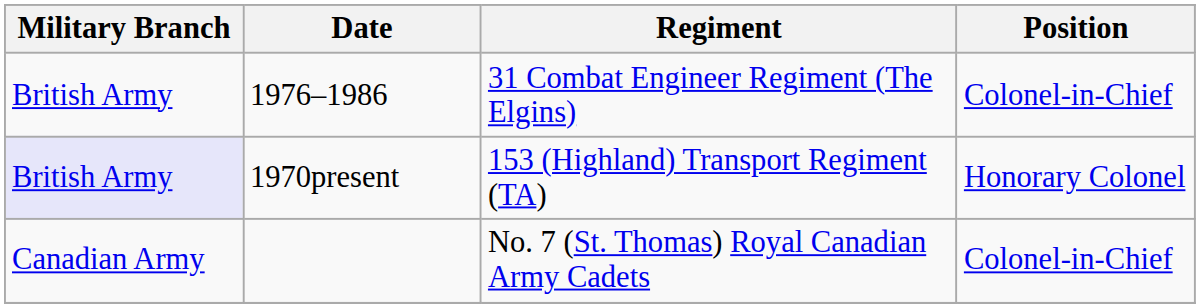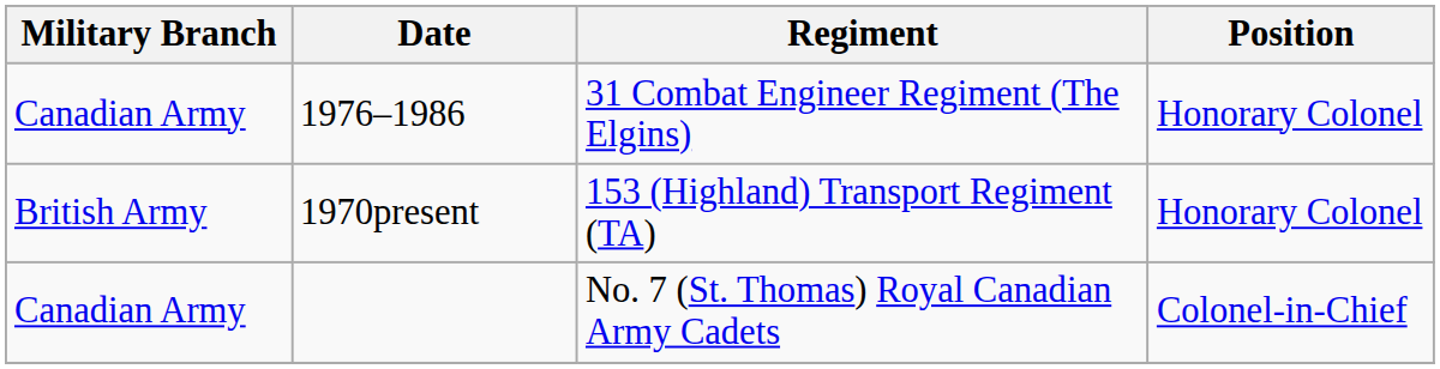31 Combat Engineer Regiment (The Elgins) | Military Branch: British Army -> Canadian Army
31 Combat Engineer Regiment (The Elgins) | Position: Colonel-in-Chief -> Honorary Colonel
153 (Highland) Transport Regiment (TA) | Military Branch: lavender background -> no background
